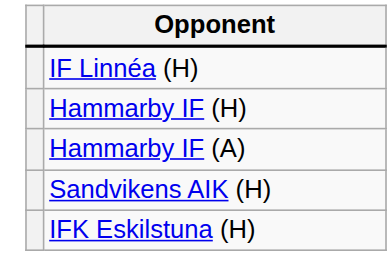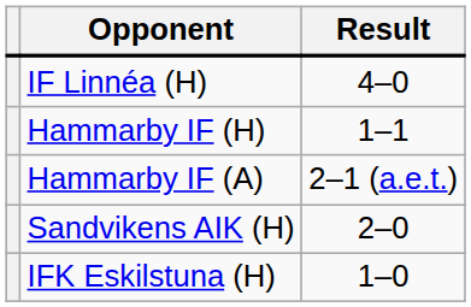+ column: Result | 4–0 | 1–1 | 2–1 (a.e.t.) | 2–0 | 1–0
